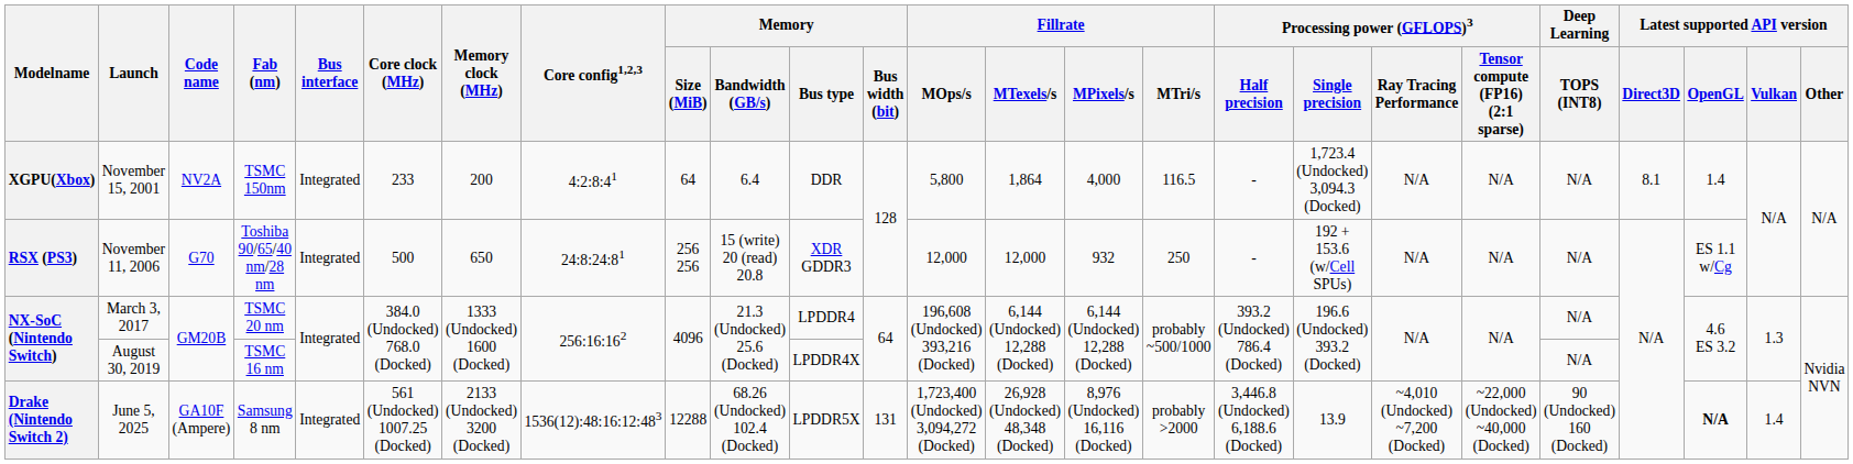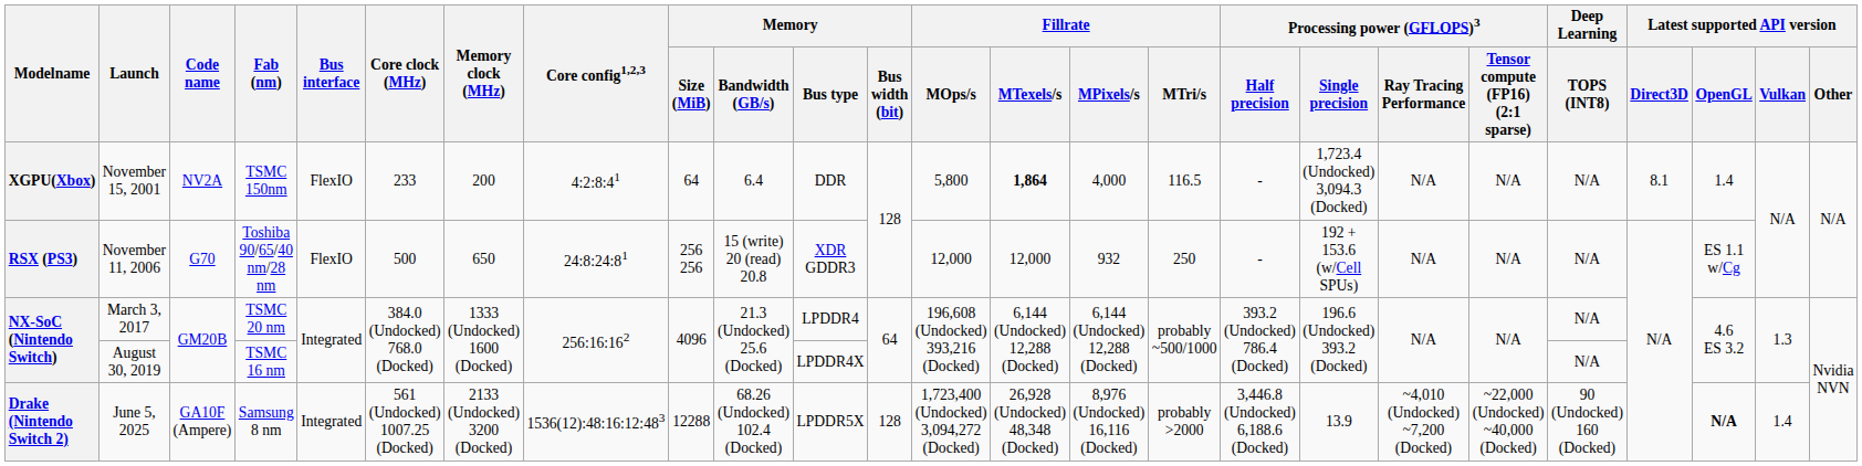November 15, 2001 | Bus interface: Integrated -> FlexIO
November 15, 2001 | Fillrate / MTexels/s: normal -> bold
November 11, 2006 | Bus interface: Integrated -> FlexIO
June 5, 2025 | Memory / Bus width (bit): 131 -> 128
